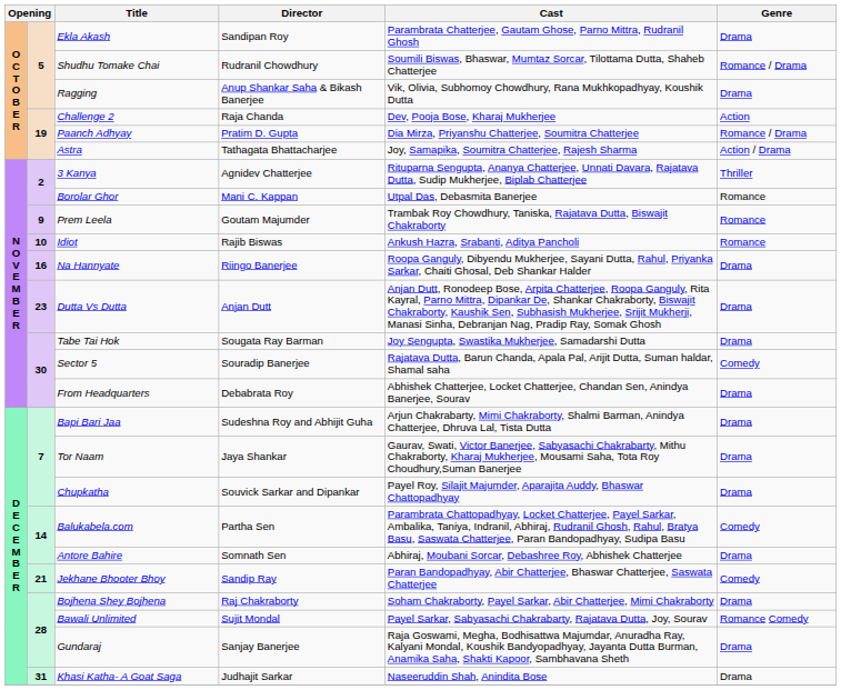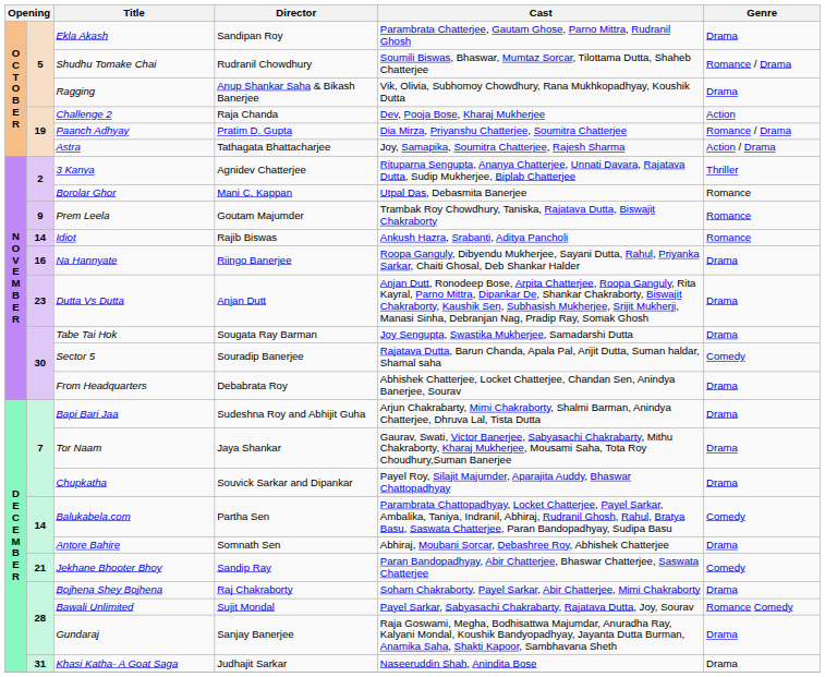Idiot | column 2: 10 -> 14
